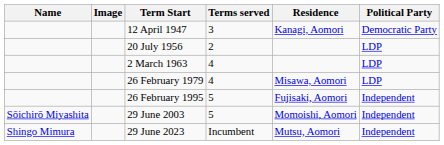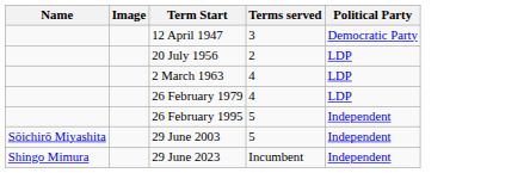- column: Residence | Kanagi, Aomori | Misawa, Aomori | Fujisaki, Aomori | Momoishi, Aomori | Mutsu, Aomori
